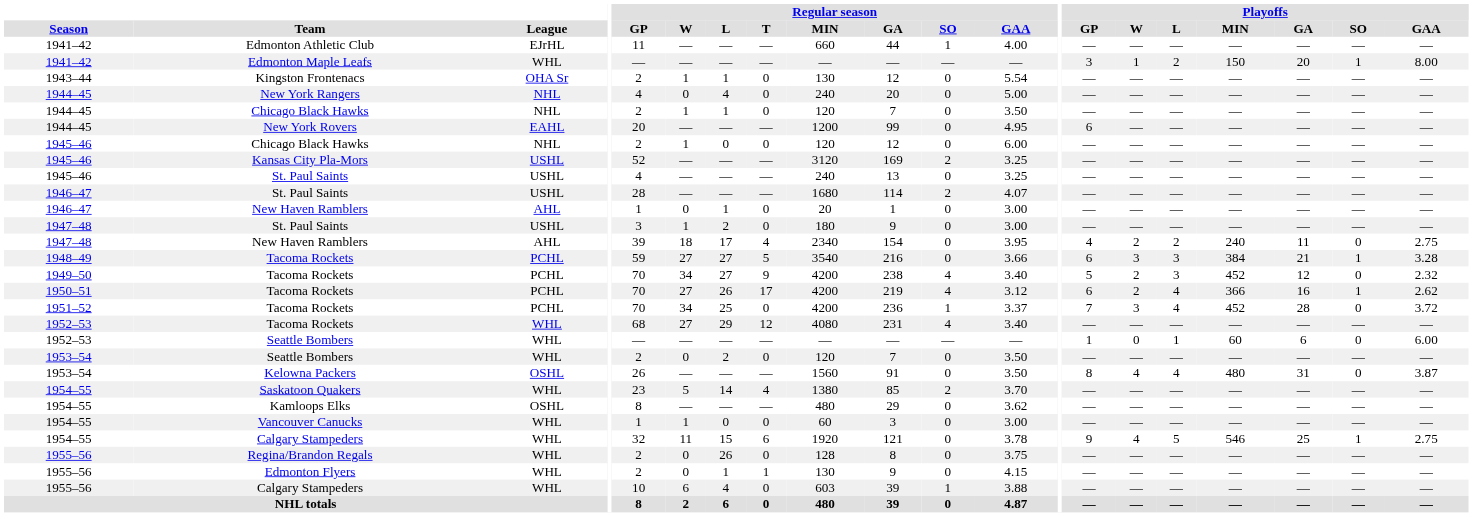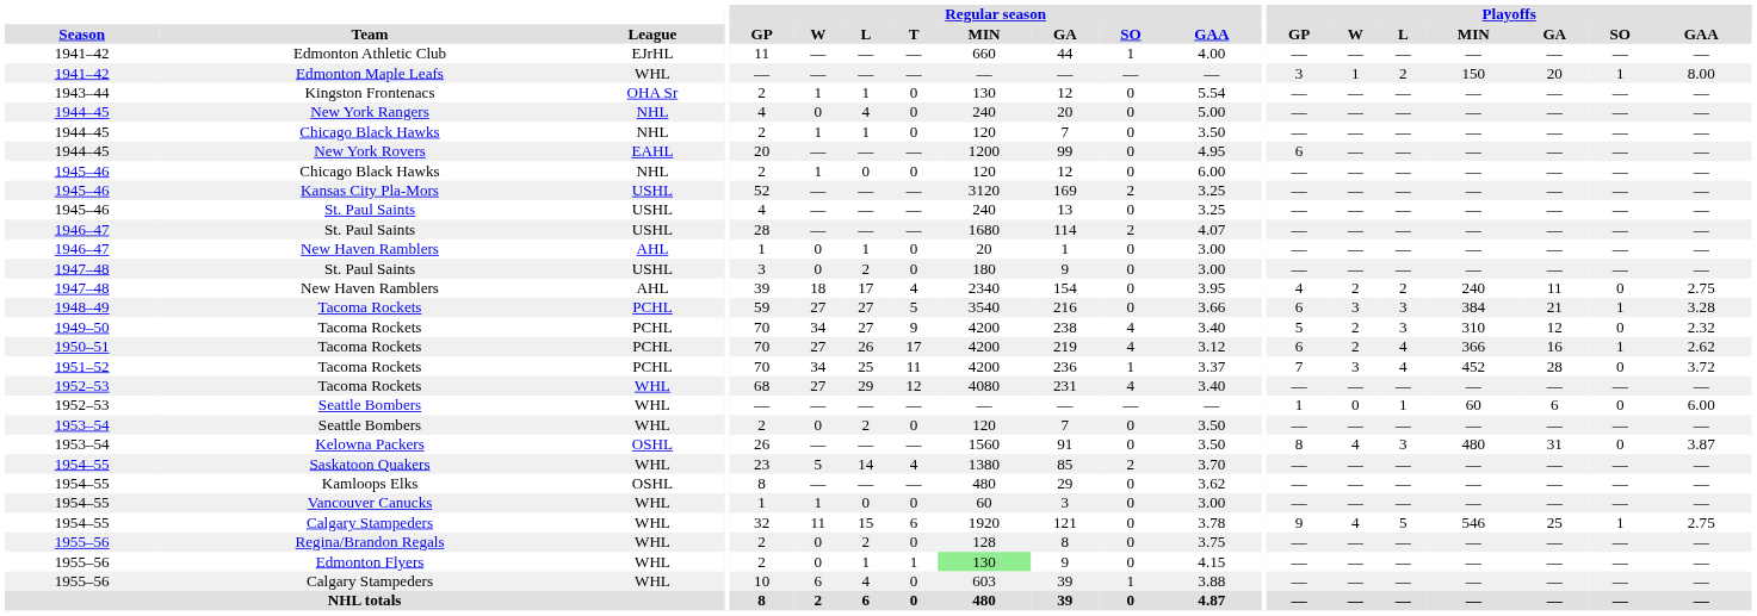1947–48 / St. Paul Saints | Regular season / W: 1 -> 0
1949–50 / Tacoma Rockets | Playoffs / MIN: 452 -> 310
1951–52 / Tacoma Rockets | Regular season / T: 0 -> 11
Kelowna Packers | Playoffs / L: 4 -> 3
Regina/Brandon Regals | Regular season / L: 26 -> 2
Edmonton Flyers | Regular season / MIN: no background -> lightgreen background
